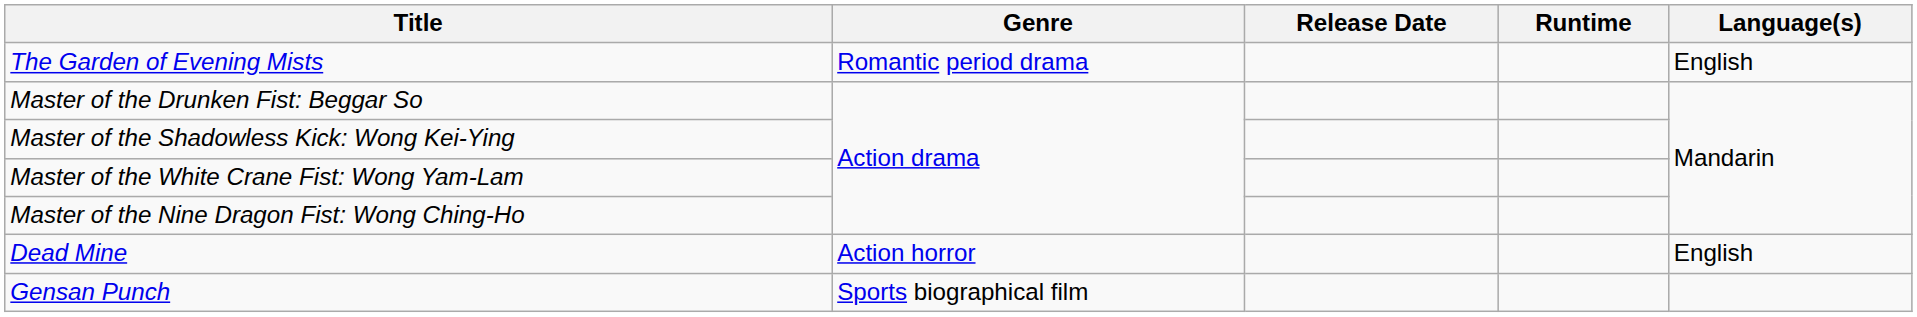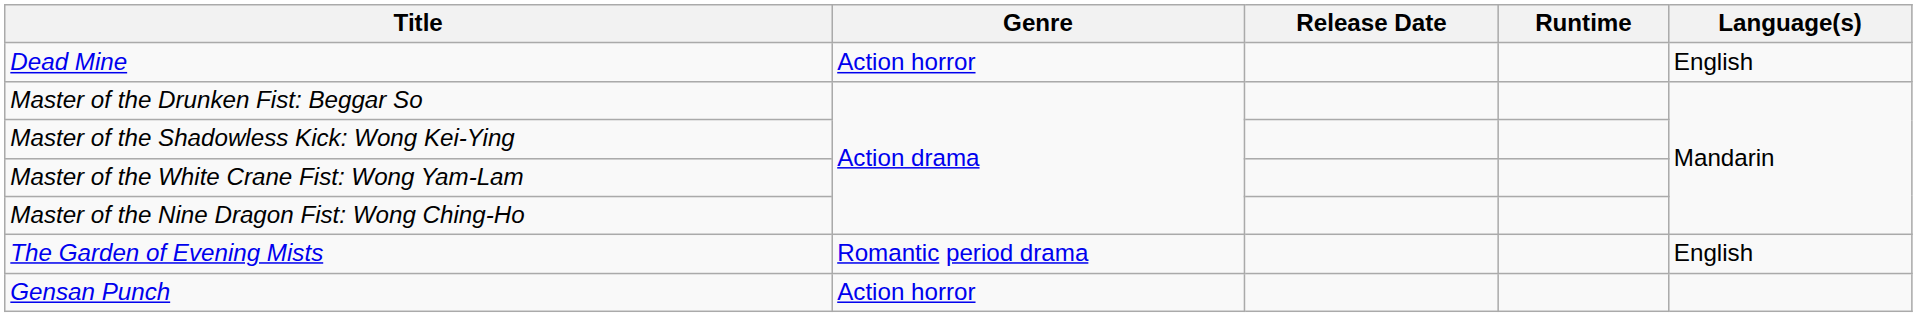rows swapped: Dead Mine <-> The Garden of Evening Mists
Gensan Punch | Genre: Sports biographical film -> Action horror
